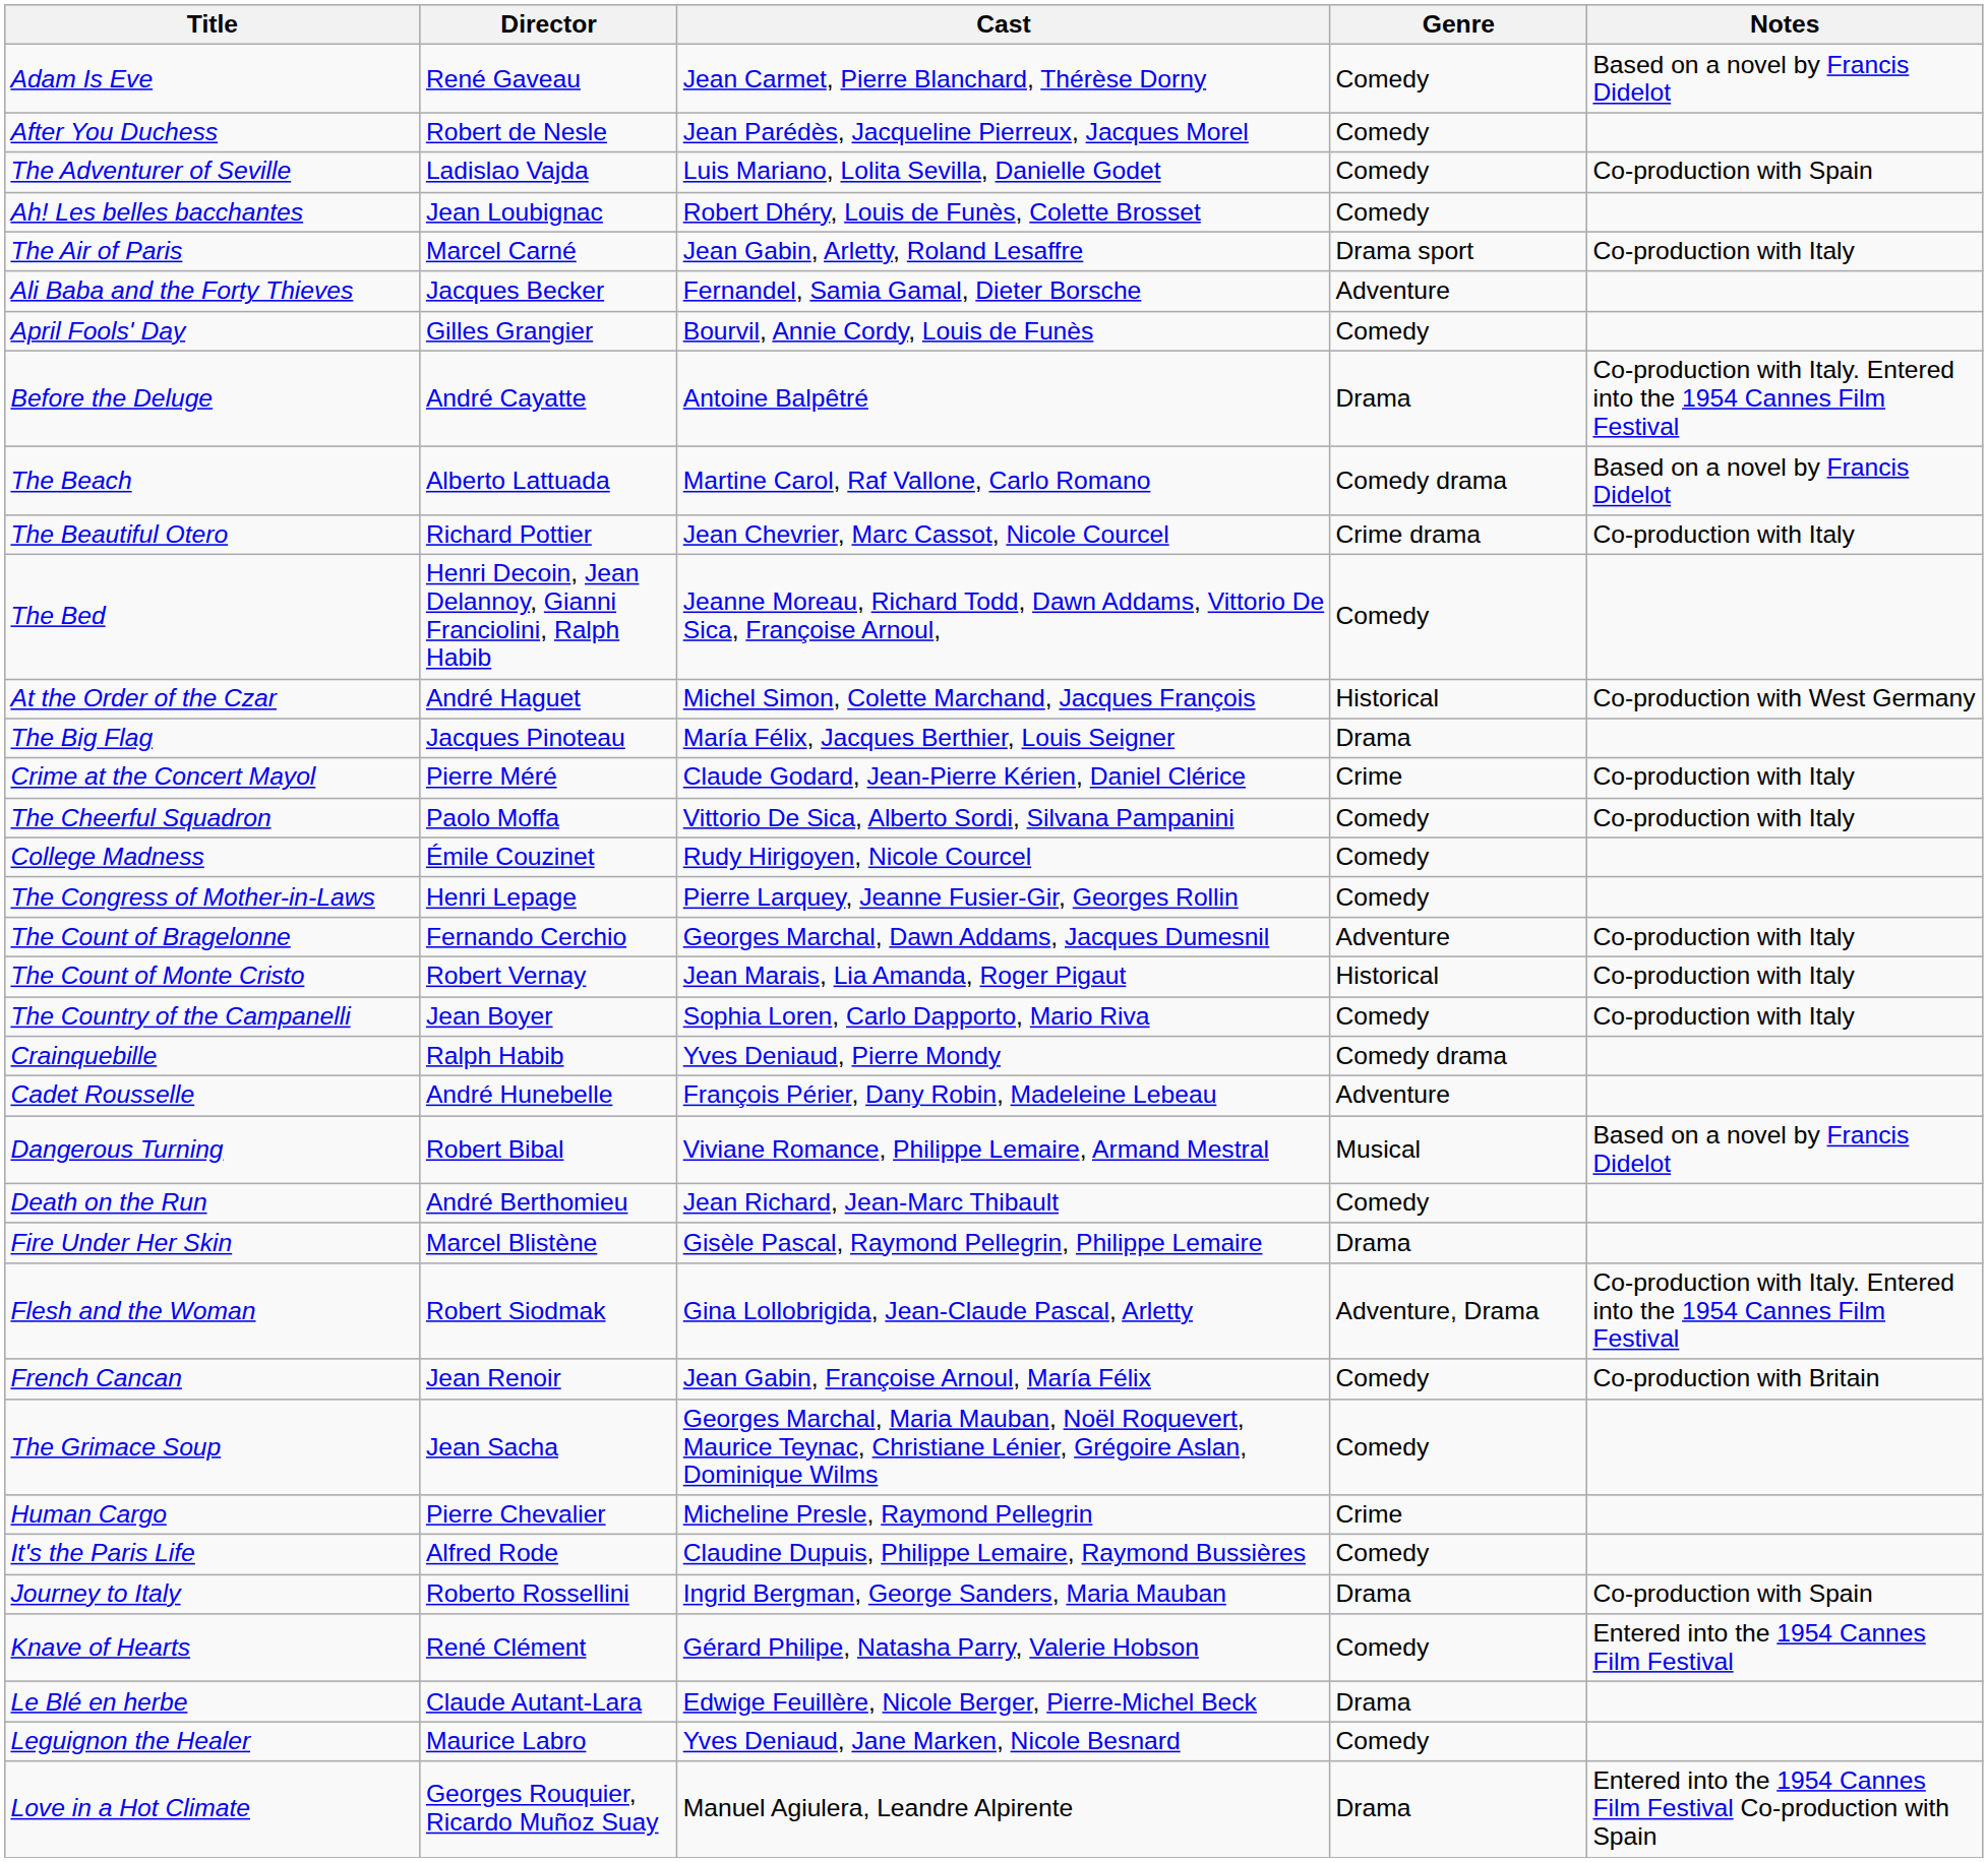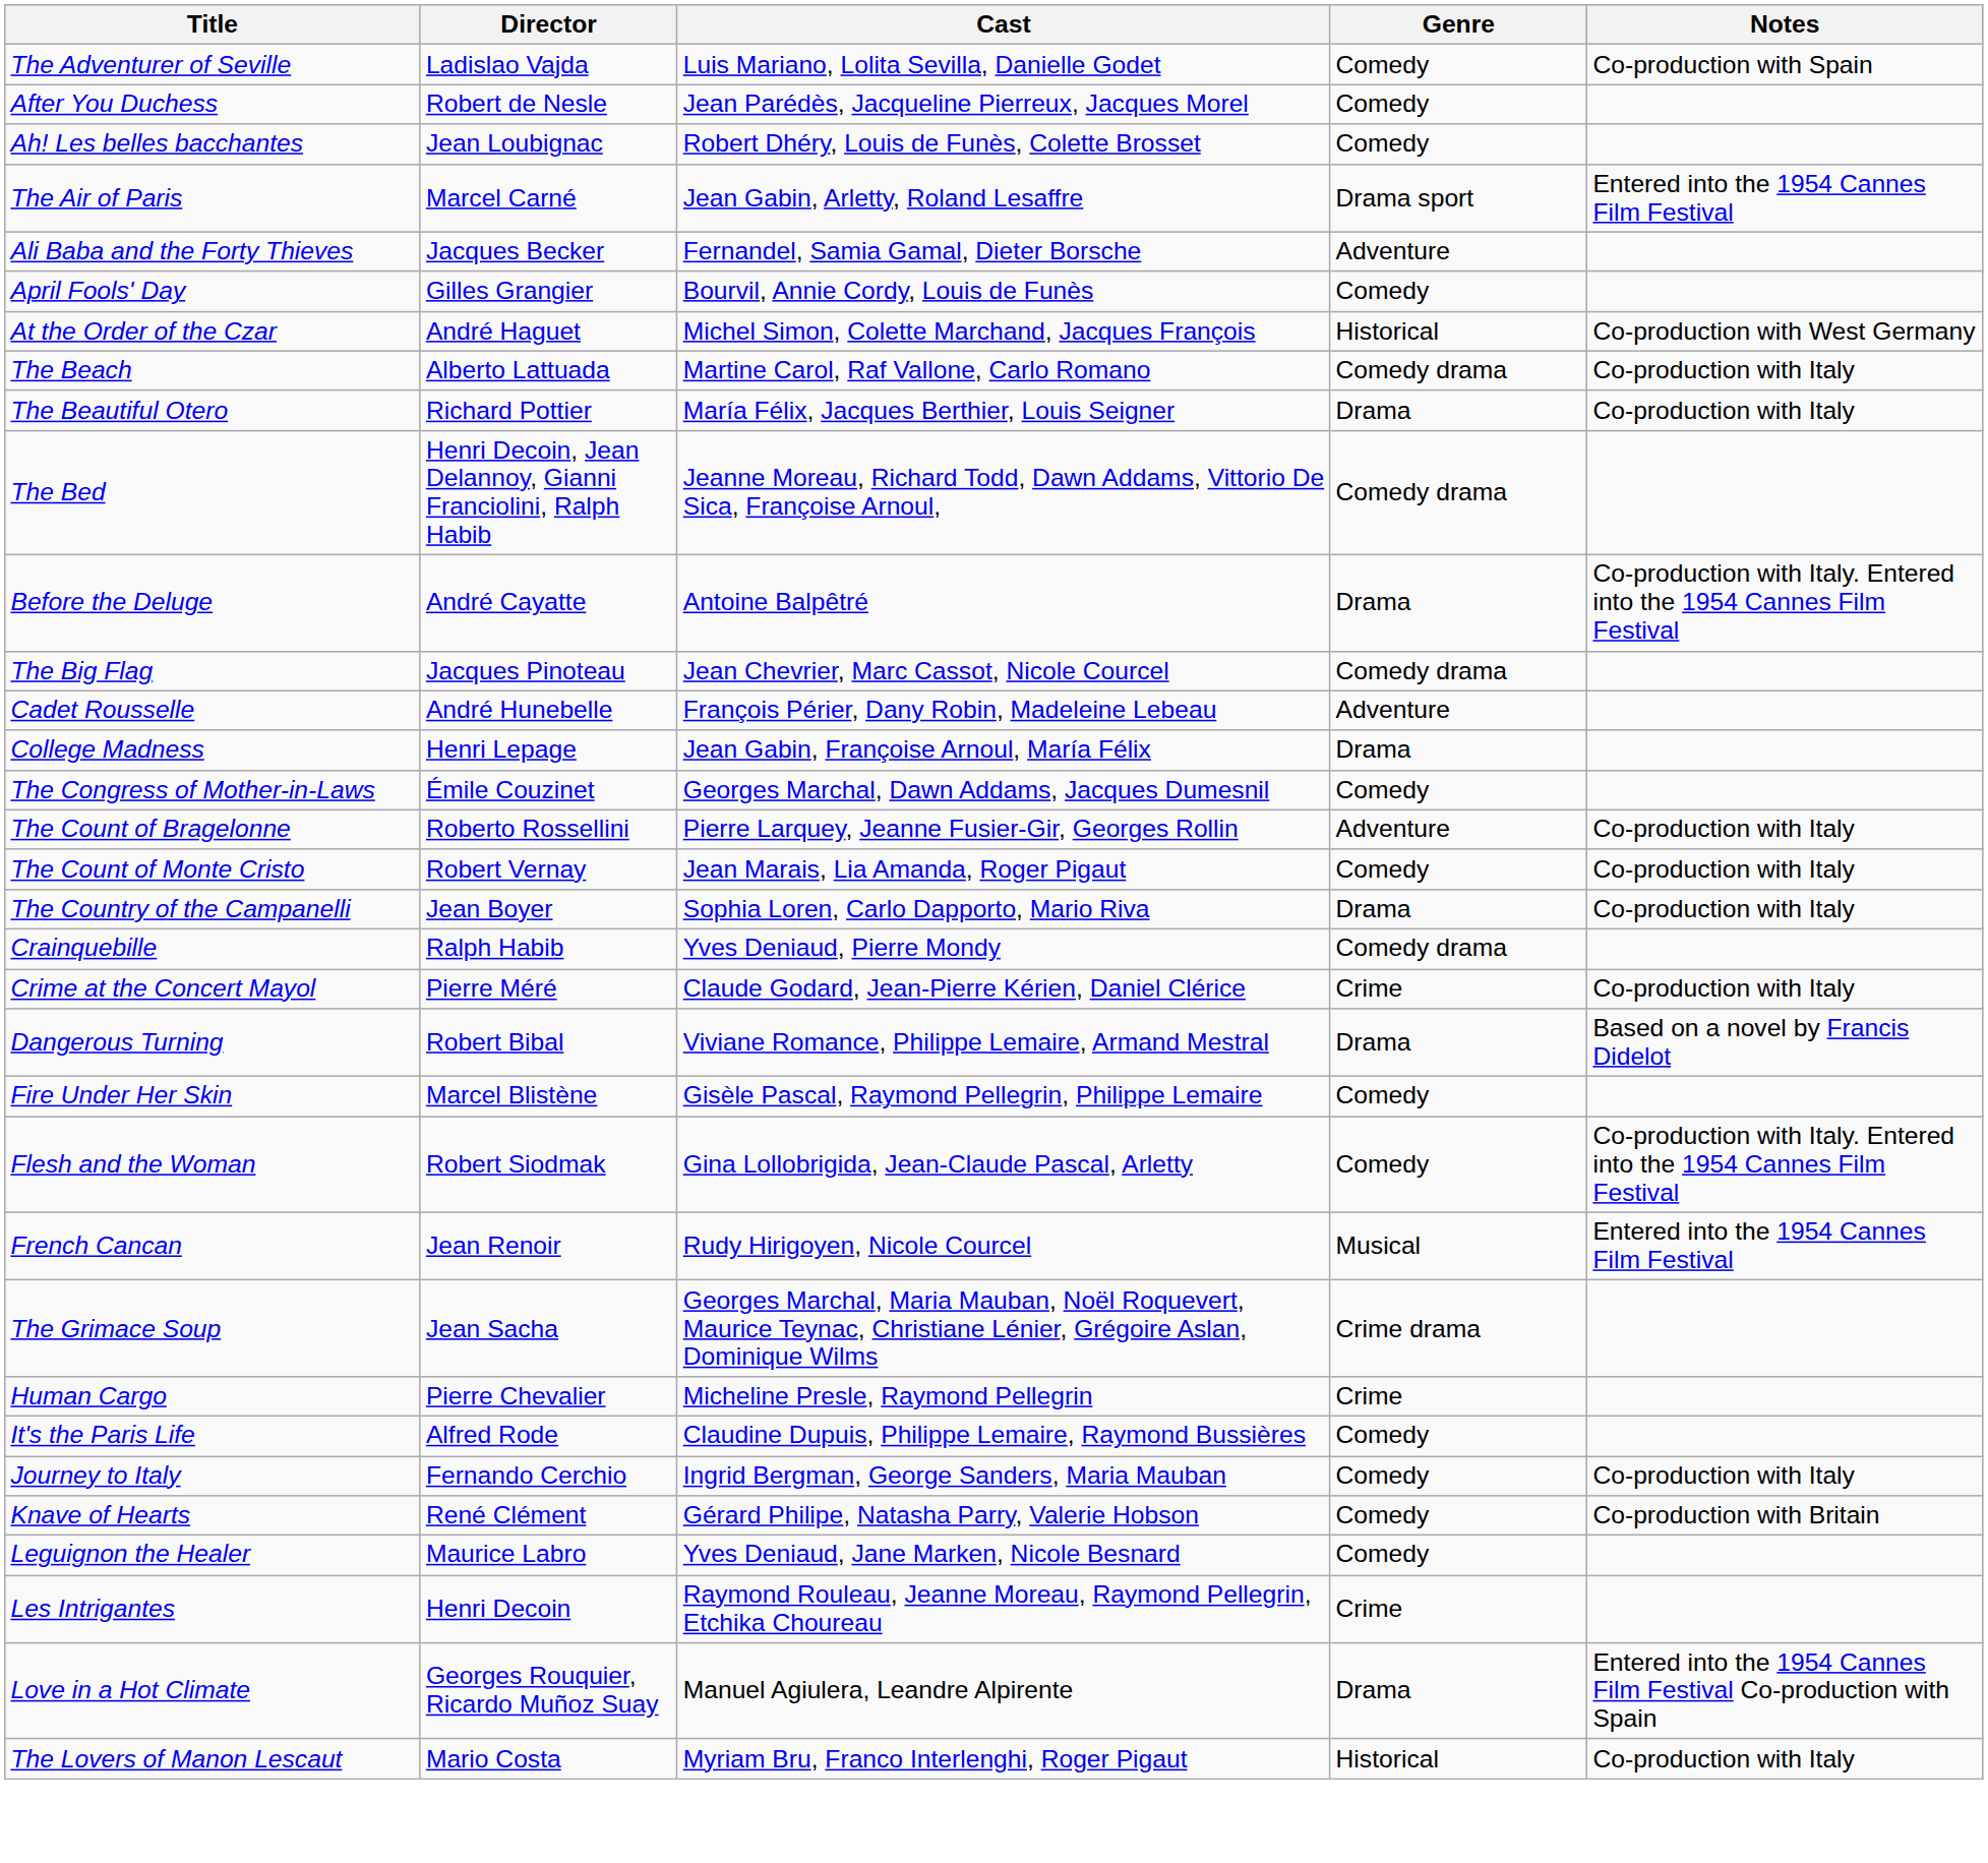- row: Adam Is Eve | René Gaveau | Jean Carmet, Pierre Blanchard, Thérèse Dorny | Comedy | Based on a novel by Francis Didelot
rows swapped: The Adventurer of Seville <-> After You Duchess
The Air of Paris | Notes: Co-production with Italy -> Entered into the 1954 Cannes Film Festival
rows swapped: At the Order of the Czar <-> Before the Deluge
The Beach | Notes: Based on a novel by Francis Didelot -> Co-production with Italy
The Beautiful Otero | Cast: Jean Chevrier, Marc Cassot, Nicole Courcel -> María Félix, Jacques Berthier, Louis Seigner
The Beautiful Otero | Genre: Crime drama -> Drama
The Bed | Genre: Comedy -> Comedy drama
The Big Flag | Cast: María Félix, Jacques Berthier, Louis Seigner -> Jean Chevrier, Marc Cassot, Nicole Courcel
The Big Flag | Genre: Drama -> Comedy drama
rows swapped: Cadet Rousselle <-> Crime at the Concert Mayol
- row: The Cheerful Squadron | Paolo Moffa | Vittorio De Sica, Alberto Sordi, Silvana Pampanini | Comedy | Co-production with Italy
College Madness | Director: Émile Couzinet -> Henri Lepage
College Madness | Cast: Rudy Hirigoyen, Nicole Courcel -> Jean Gabin, Françoise Arnoul, María Félix
College Madness | Genre: Comedy -> Drama
The Congress of Mother-in-Laws | Director: Henri Lepage -> Émile Couzinet
The Congress of Mother-in-Laws | Cast: Pierre Larquey, Jeanne Fusier-Gir, Georges Rollin -> Georges Marchal, Dawn Addams, Jacques Dumesnil
The Count of Bragelonne | Director: Fernando Cerchio -> Roberto Rossellini
The Count of Bragelonne | Cast: Georges Marchal, Dawn Addams, Jacques Dumesnil -> Pierre Larquey, Jeanne Fusier-Gir, Georges Rollin
The Count of Monte Cristo | Genre: Historical -> Comedy
The Country of the Campanelli | Genre: Comedy -> Drama
Dangerous Turning | Genre: Musical -> Drama
- row: Death on the Run | André Berthomieu | Jean Richard, Jean-Marc Thibault | Comedy
Fire Under Her Skin | Genre: Drama -> Comedy
Flesh and the Woman | Genre: Adventure, Drama -> Comedy
French Cancan | Cast: Jean Gabin, Françoise Arnoul, María Félix -> Rudy Hirigoyen, Nicole Courcel
French Cancan | Genre: Comedy -> Musical
French Cancan | Notes: Co-production with Britain -> Entered into the 1954 Cannes Film Festival
The Grimace Soup | Genre: Comedy -> Crime drama
Journey to Italy | Director: Roberto Rossellini -> Fernando Cerchio
Journey to Italy | Genre: Drama -> Comedy
Journey to Italy | Notes: Co-production with Spain -> Co-production with Italy
Knave of Hearts | Notes: Entered into the 1954 Cannes Film Festival -> Co-production with Britain
- row: Le Blé en herbe | Claude Autant-Lara | Edwige Feuillère, Nicole Berger, Pierre-Michel Beck | Drama
+ row: Les Intrigantes | Henri Decoin | Raymond Rouleau, Jeanne Moreau, Raymond Pellegrin, Etchika Choureau | Crime
+ row: The Lovers of Manon Lescaut | Mario Costa | Myriam Bru, Franco Interlenghi, Roger Pigaut | Historical | Co-production with Italy
